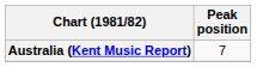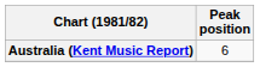Australia (Kent Music Report) | Peak position: 7 -> 6
